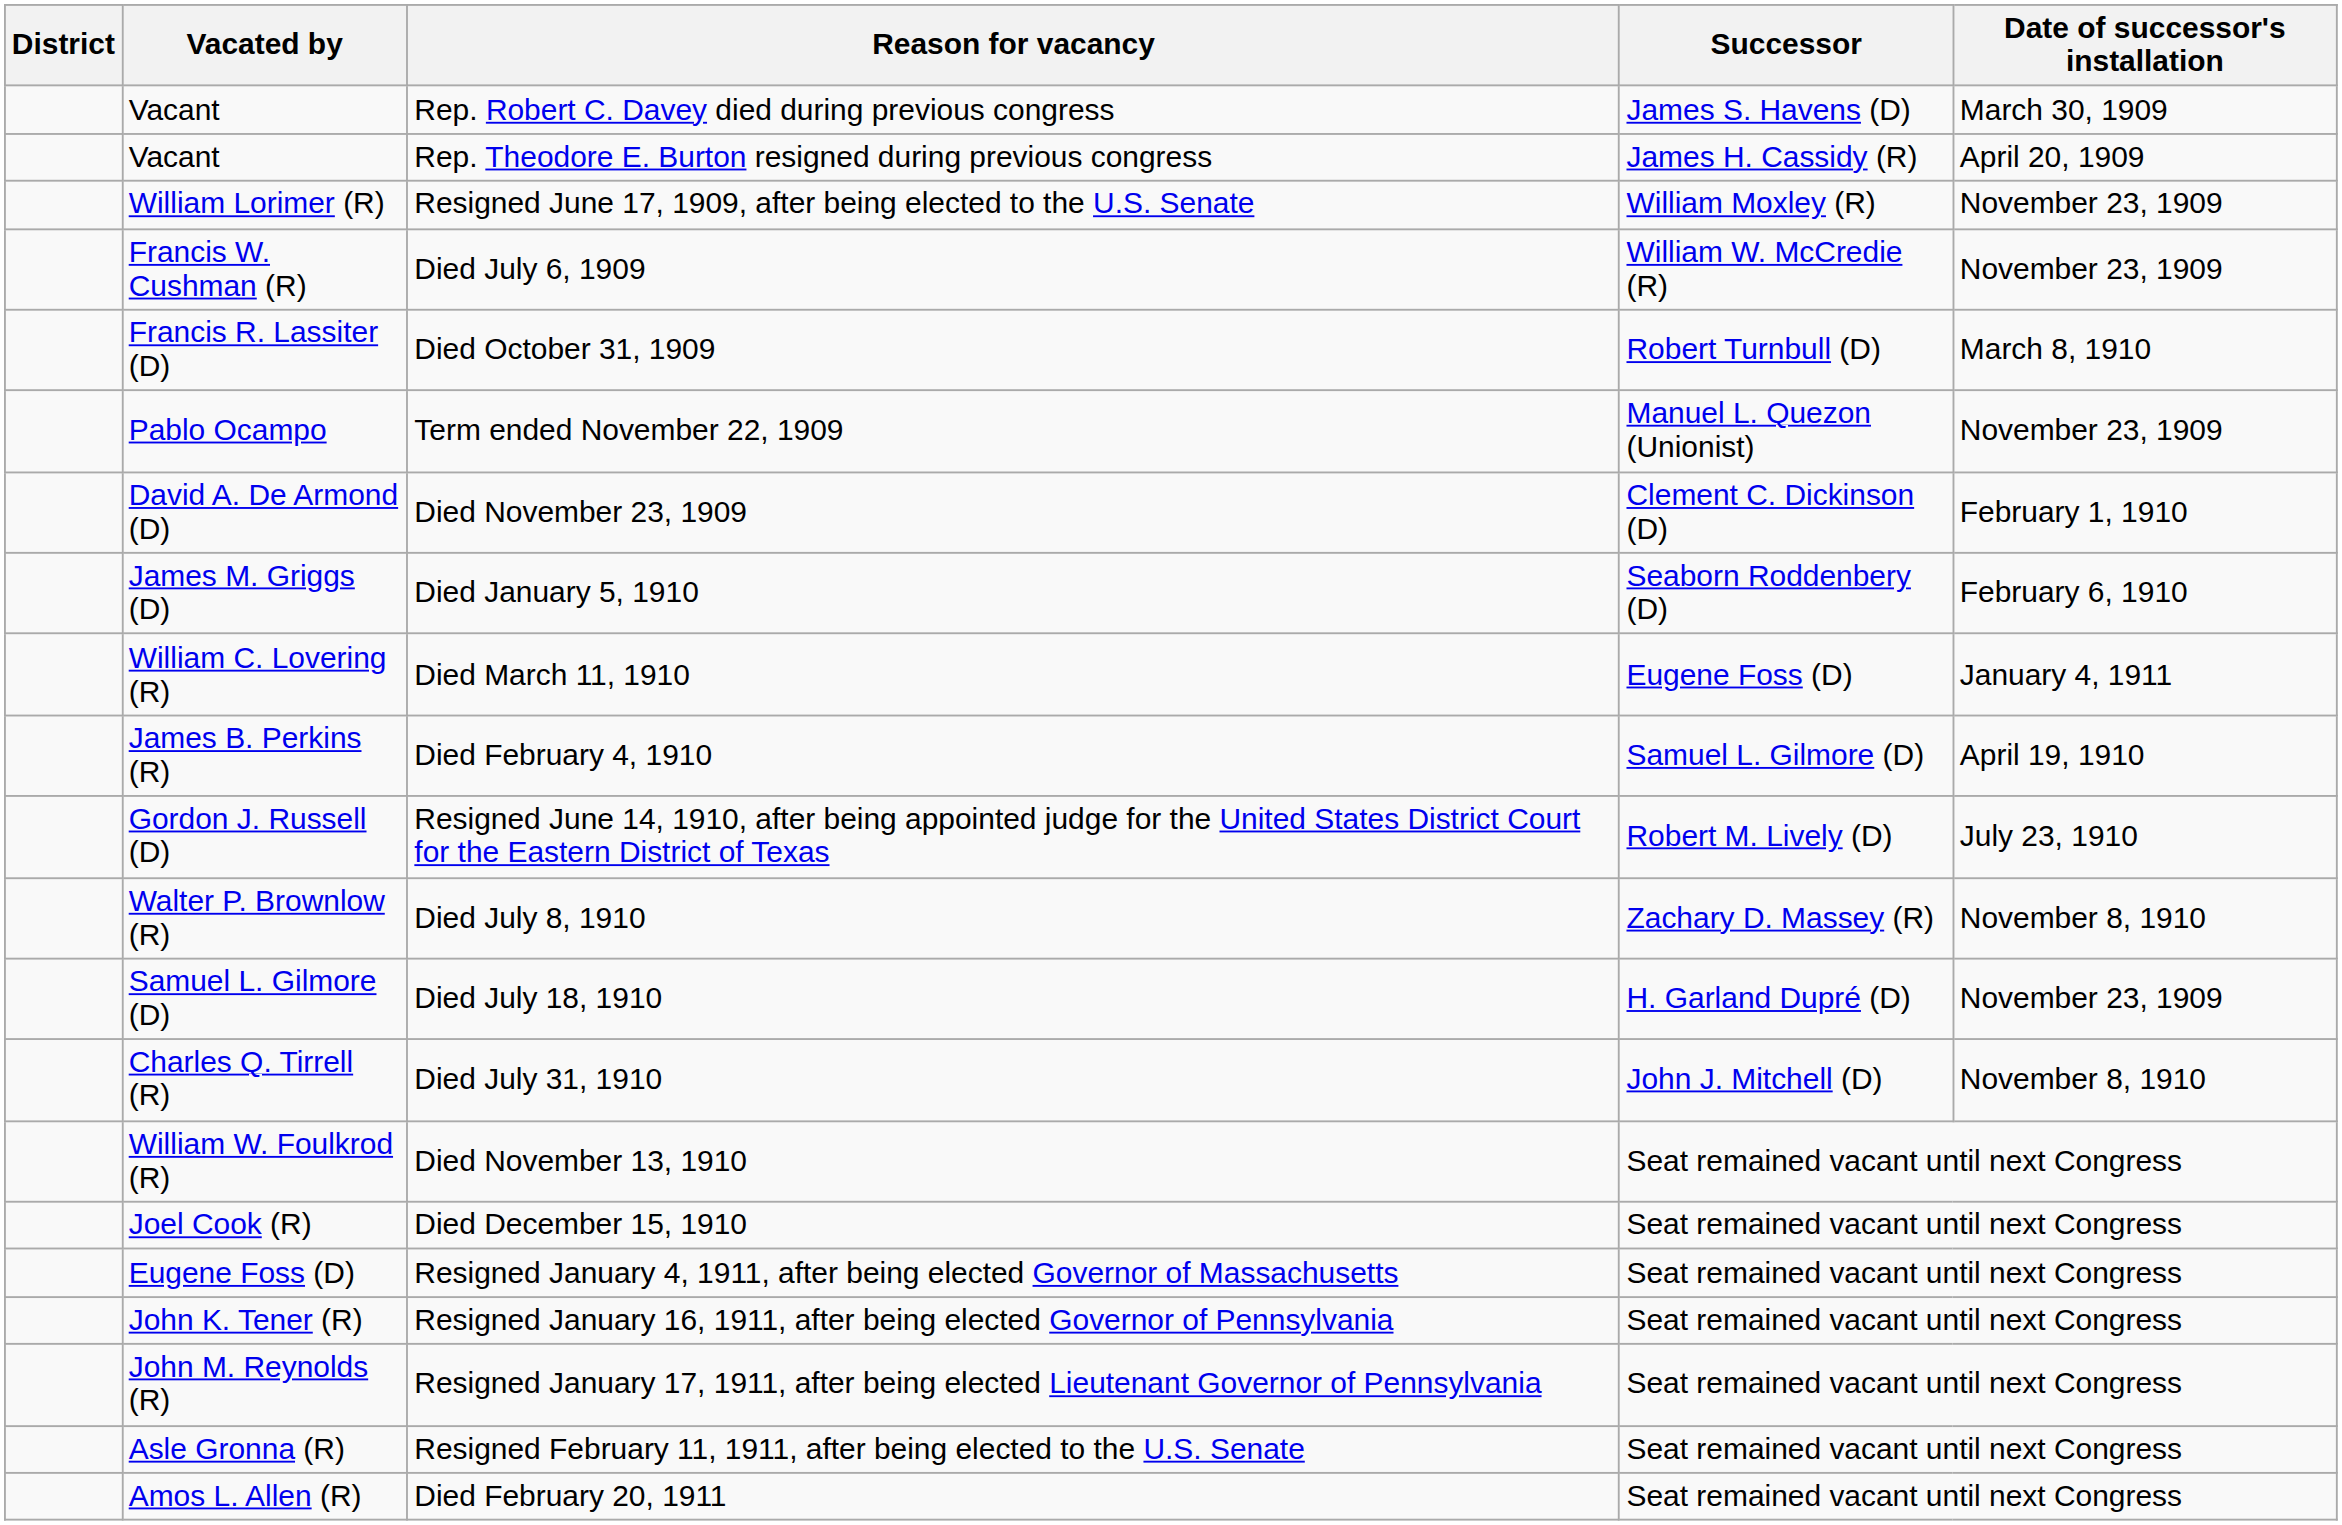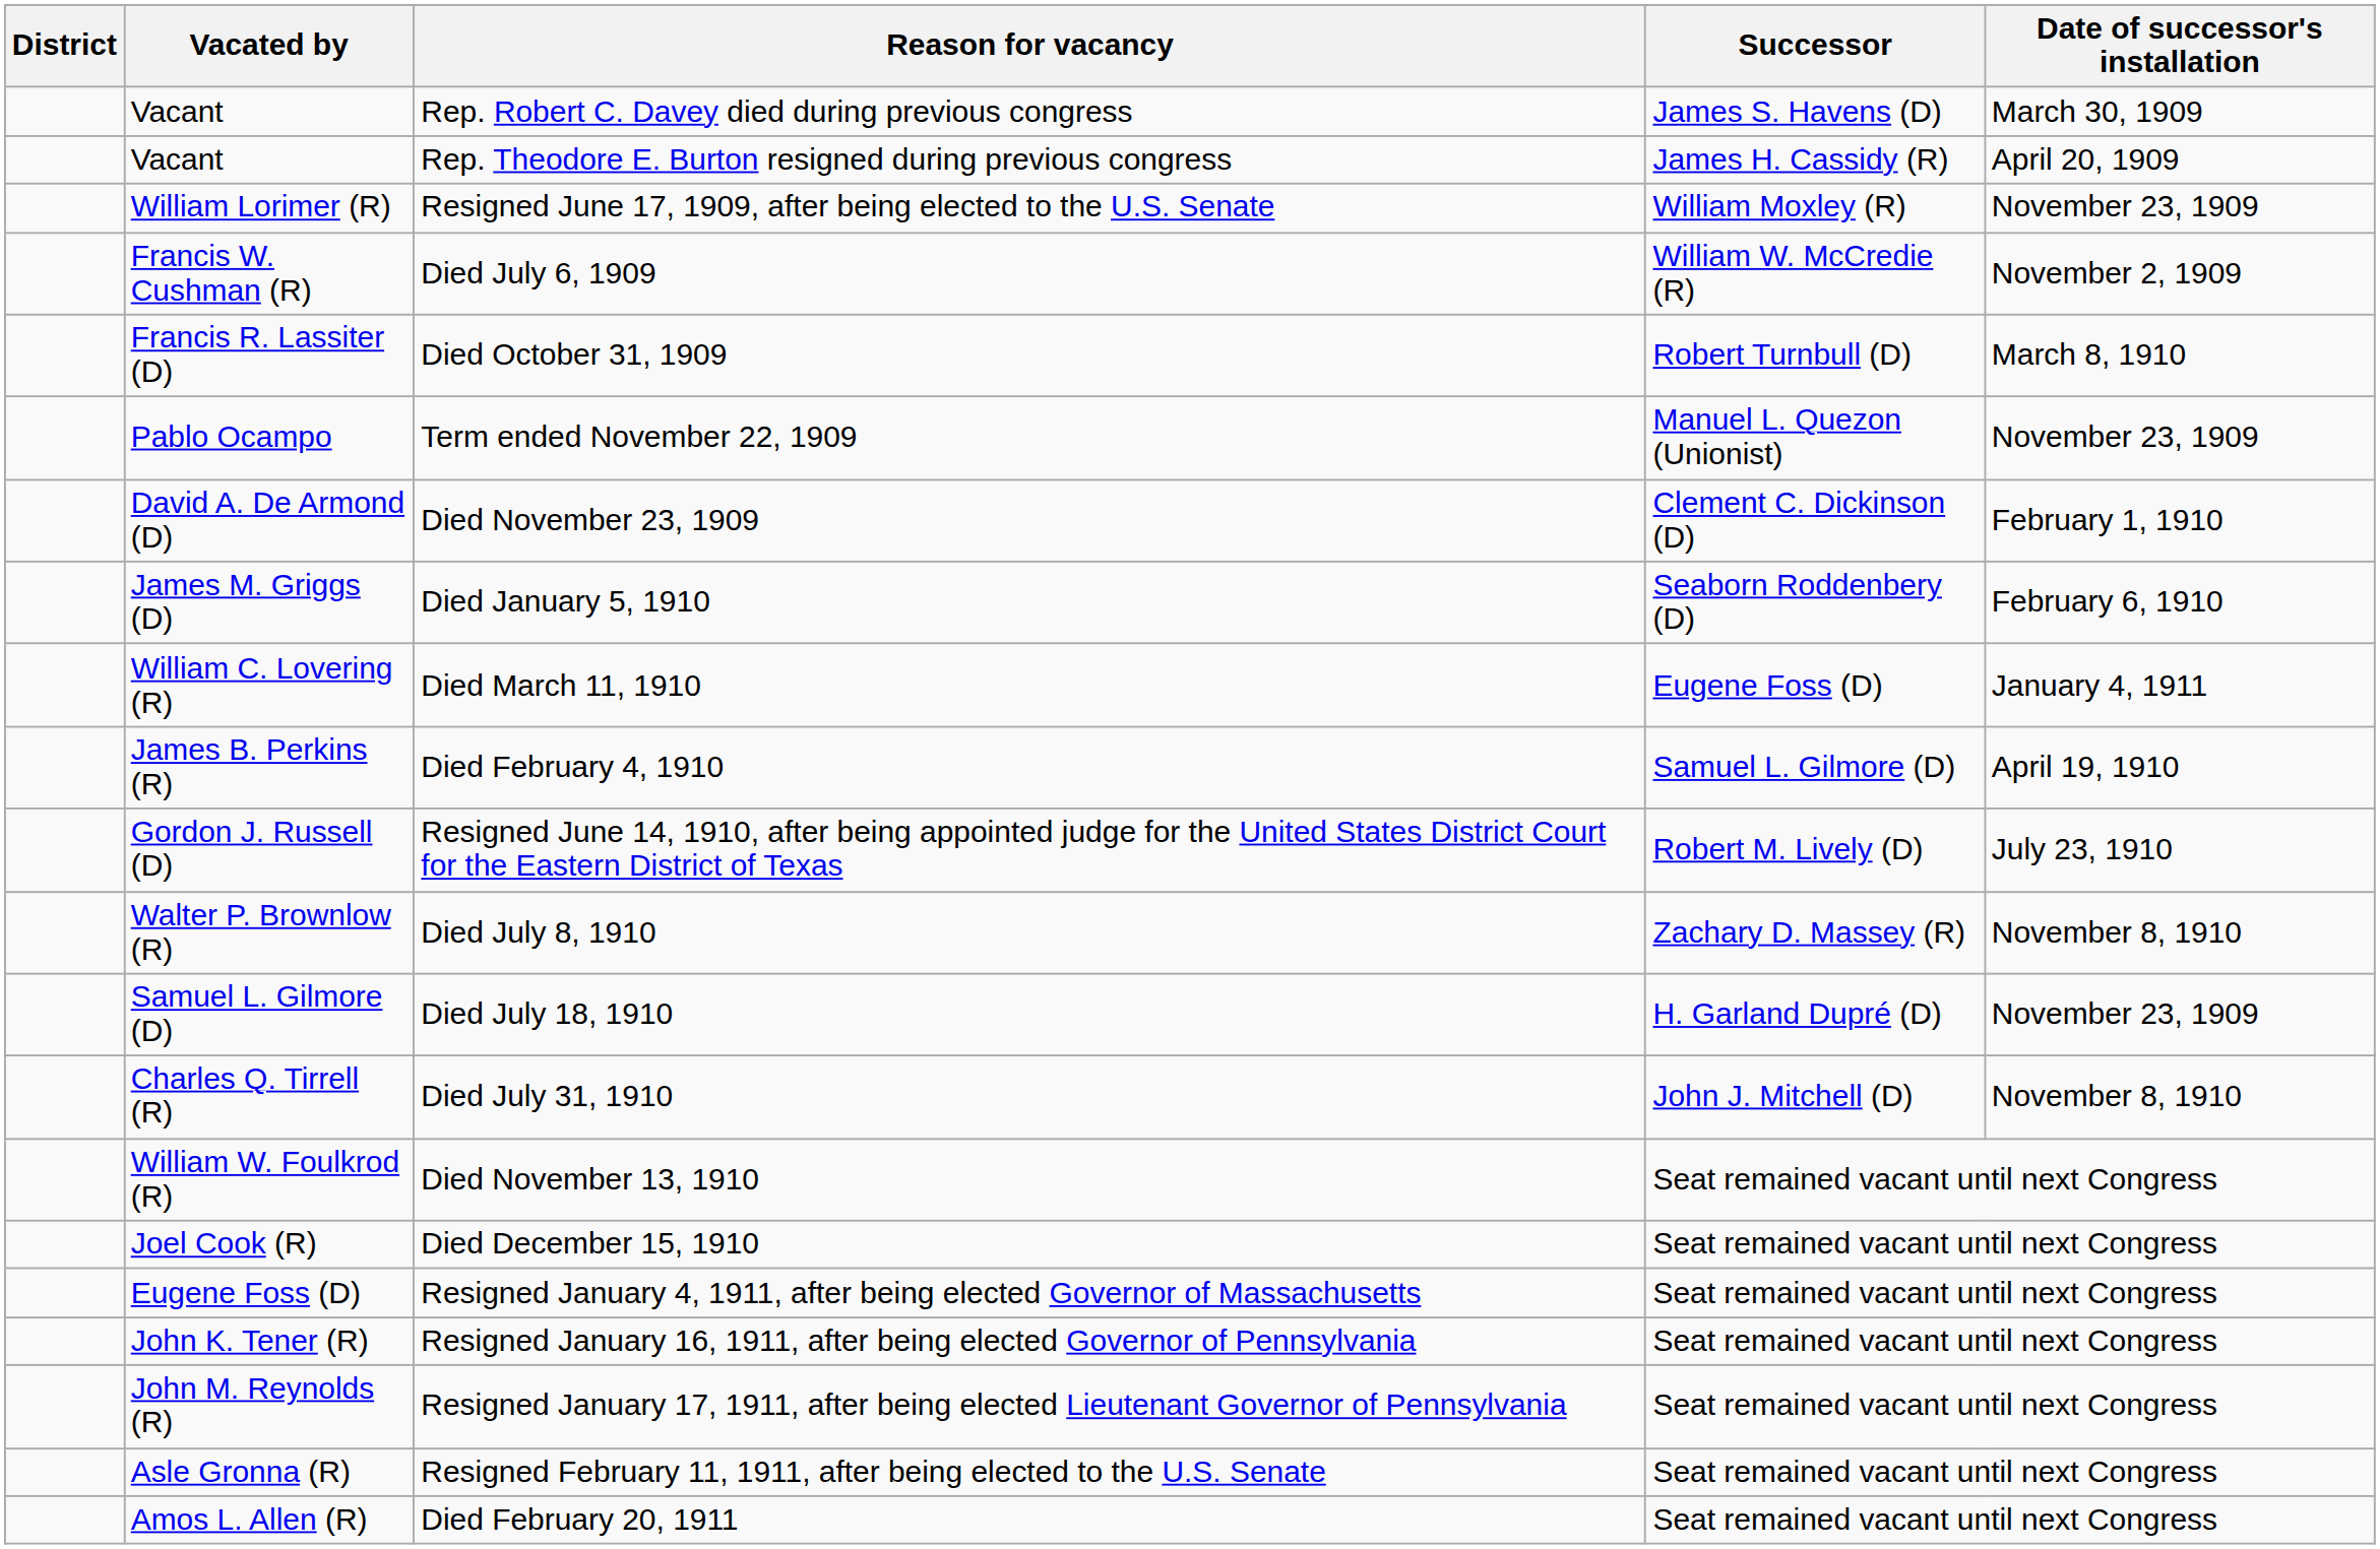Died July 6, 1909 | Date of successor's installation: November 23, 1909 -> November 2, 1909
